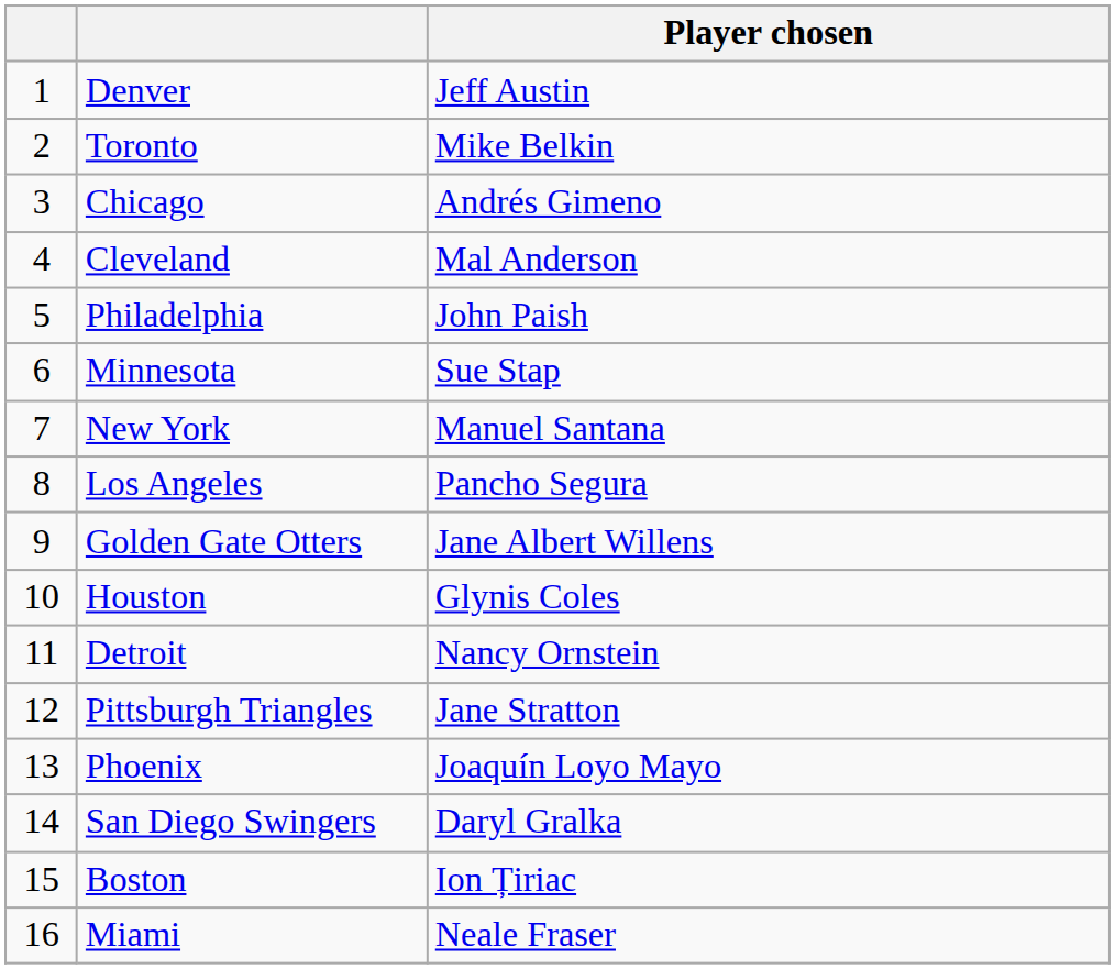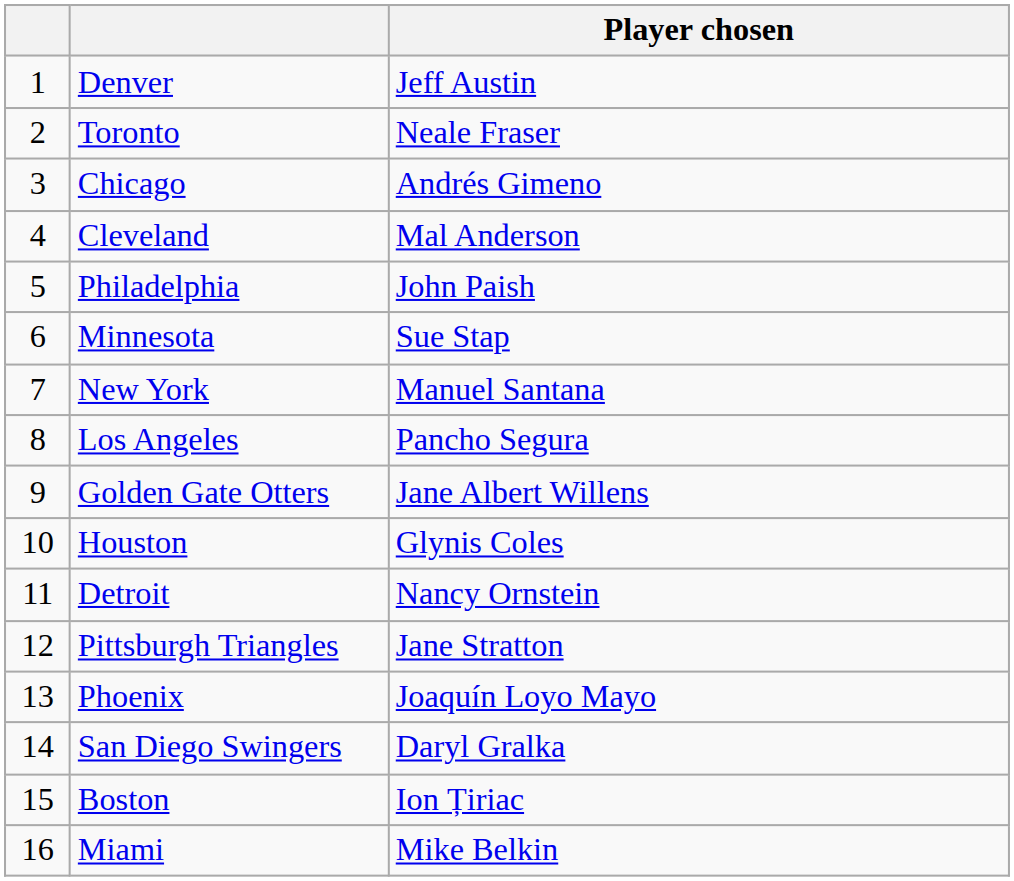Toronto | Player chosen: Mike Belkin -> Neale Fraser
Miami | Player chosen: Neale Fraser -> Mike Belkin
